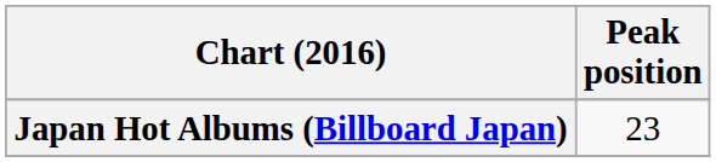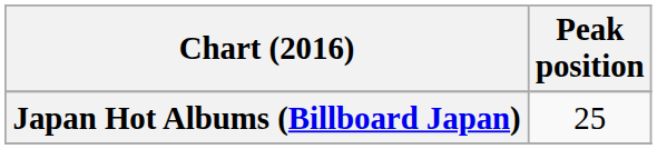Japan Hot Albums (Billboard Japan) | Peak position: 23 -> 25
